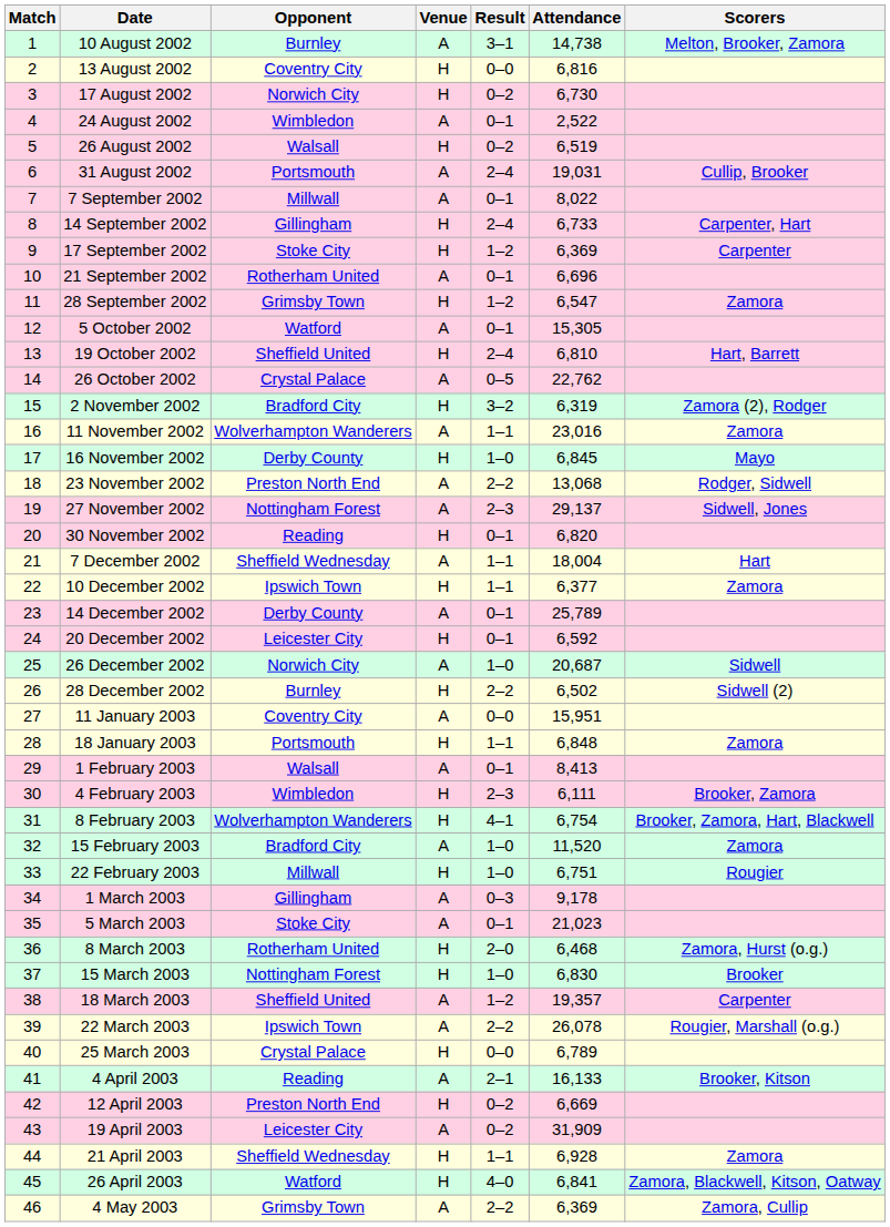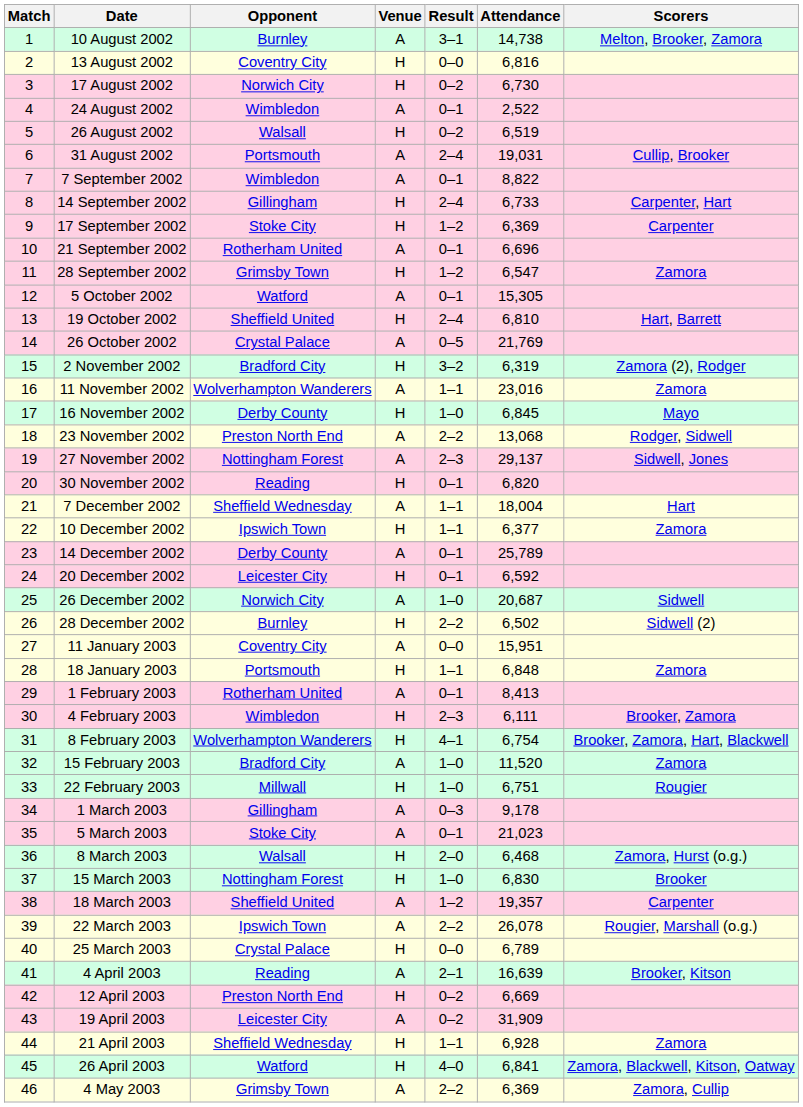7 September 2002 | Opponent: Millwall -> Wimbledon
7 September 2002 | Attendance: 8,022 -> 8,822
26 October 2002 | Attendance: 22,762 -> 21,769
1 February 2003 | Opponent: Walsall -> Rotherham United
8 March 2003 | Opponent: Rotherham United -> Walsall
4 April 2003 | Attendance: 16,133 -> 16,639
